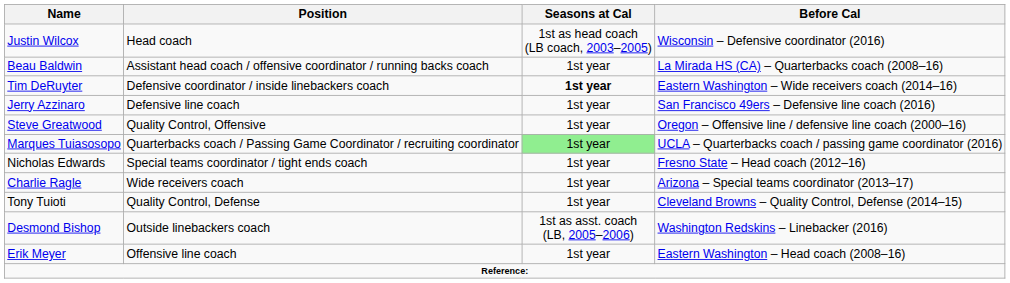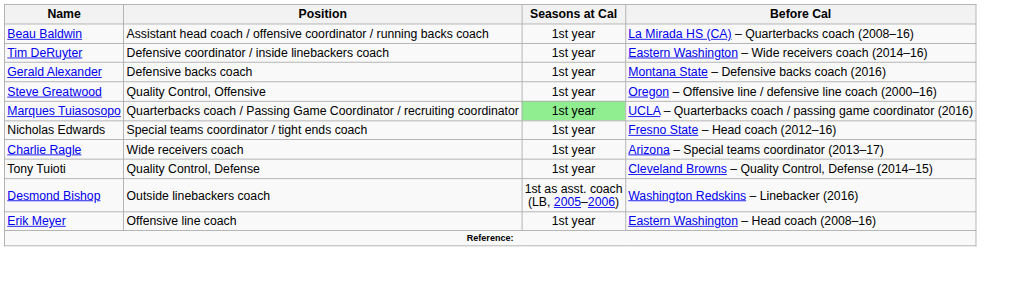- row: Justin Wilcox | Head coach | 1st as head coach (LB coach, 2003–2005) | Wisconsin – Defensive coordinator (2016)
Tim DeRuyter | Seasons at Cal: bold -> normal
+ row: Gerald Alexander | Defensive backs coach | 1st year | Montana State – Defensive backs coach (2016)
- row: Jerry Azzinaro | Defensive line coach | 1st year | San Francisco 49ers – Defensive line coach (2016)
